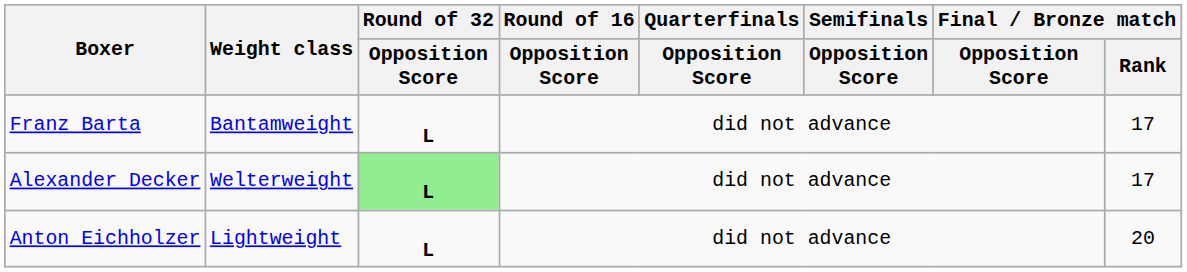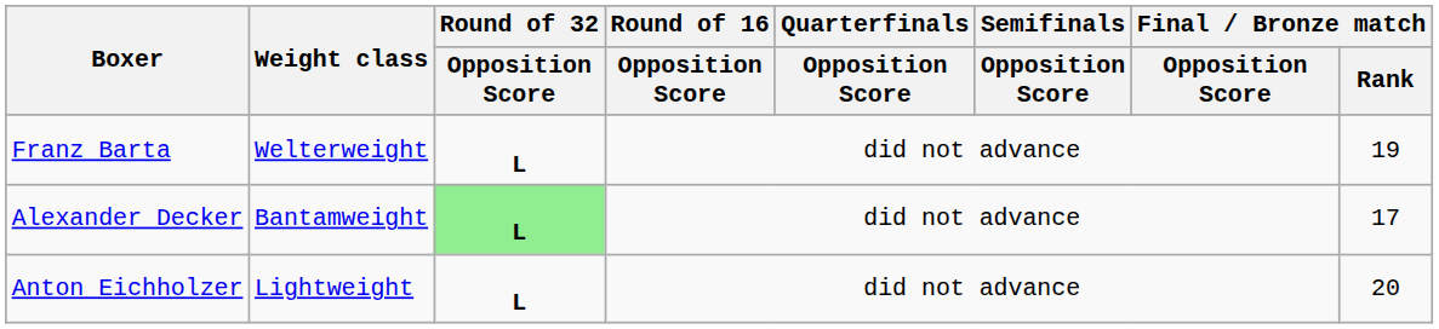Franz Barta | Weight class: Bantamweight -> Welterweight
Franz Barta | Final / Bronze match / Rank: 17 -> 19
Alexander Decker | Weight class: Welterweight -> Bantamweight
